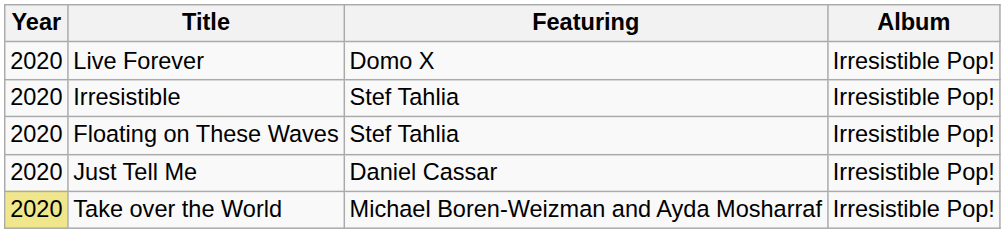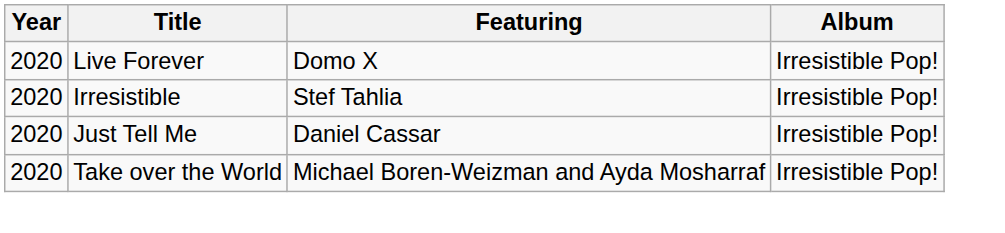- row: 2020 | Floating on These Waves | Stef Tahlia | Irresistible Pop!
Take over the World | Year: khaki background -> no background
